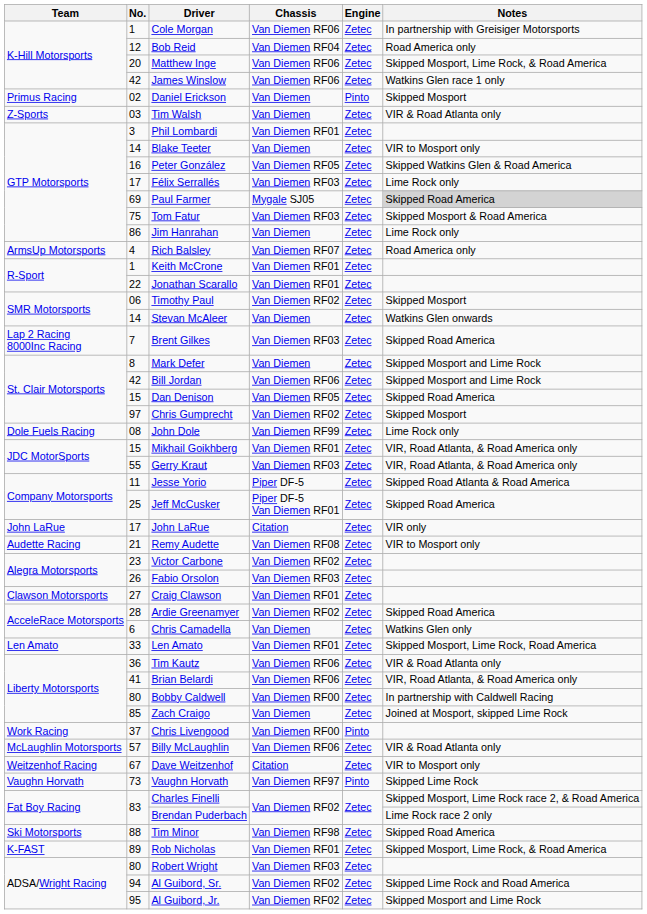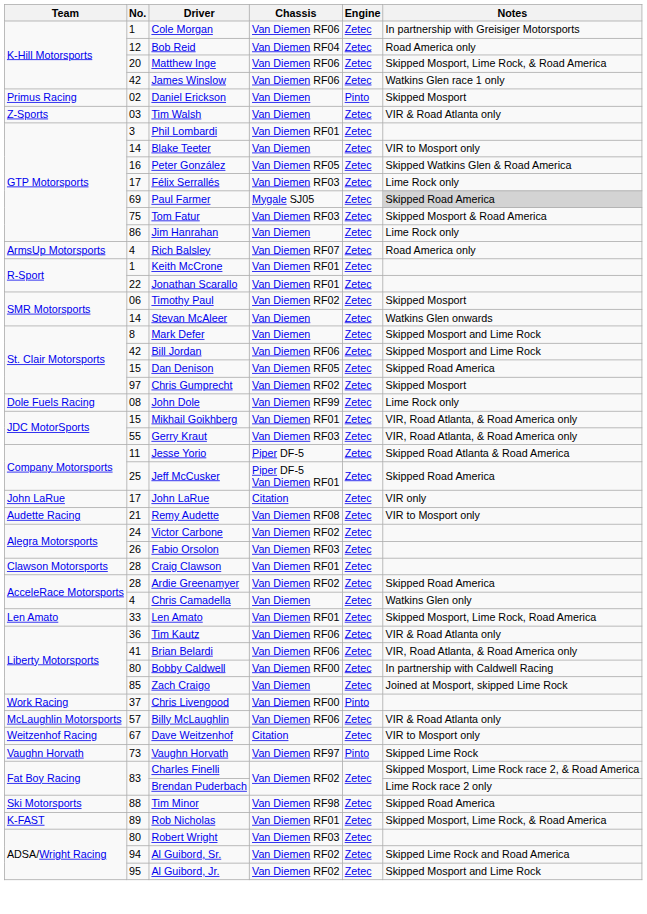- row: Lap 2 Racing 8000Inc Racing | 7 | Brent Gilkes | Van Diemen RF03 | Zetec | Skipped Road America
Victor Carbone | No.: 23 -> 24
Craig Clawson | No.: 27 -> 28
Chris Camadella | No.: 6 -> 4
